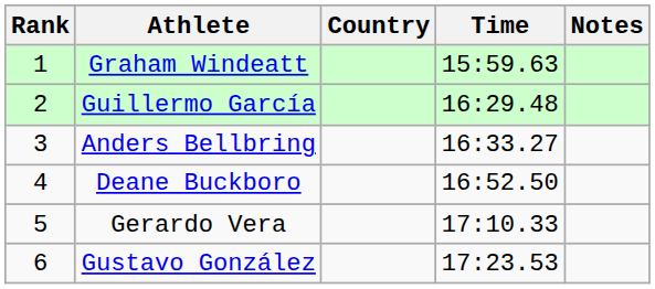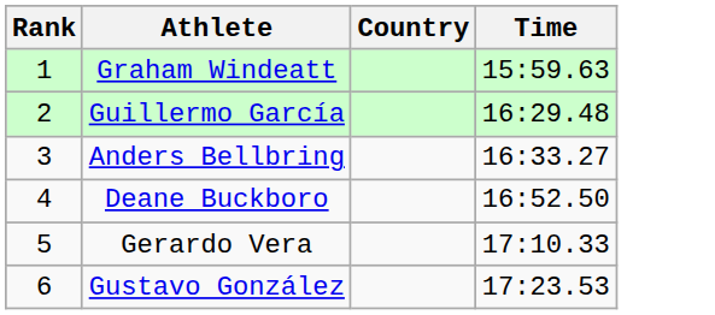- column: Notes
